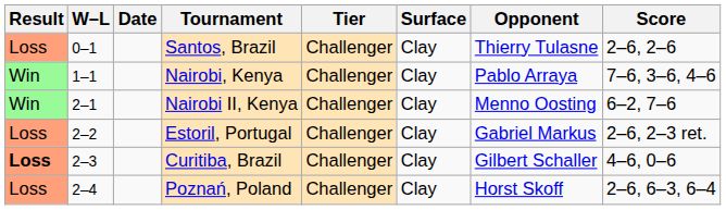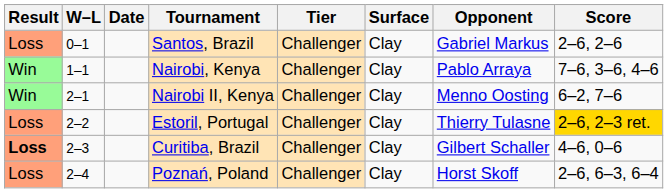Santos, Brazil | Opponent: Thierry Tulasne -> Gabriel Markus
Estoril, Portugal | Opponent: Gabriel Markus -> Thierry Tulasne
Estoril, Portugal | Score: no background -> gold background
